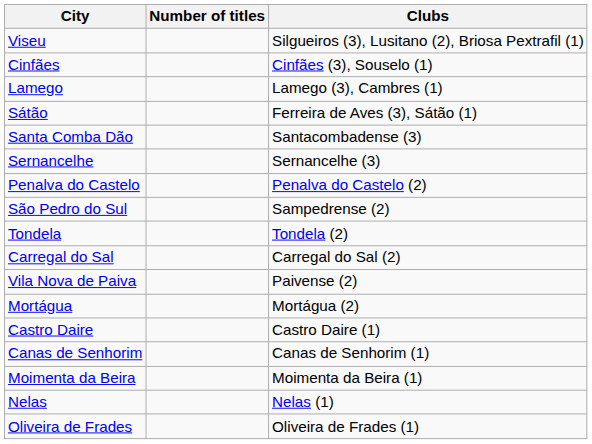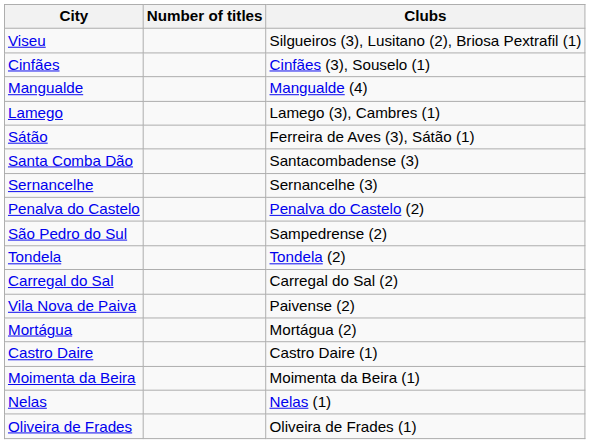+ row: Mangualde | Mangualde (4)
- row: Canas de Senhorim | Canas de Senhorim (1)
